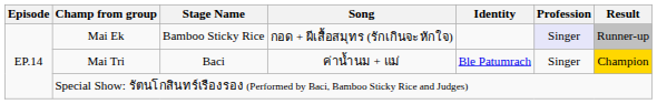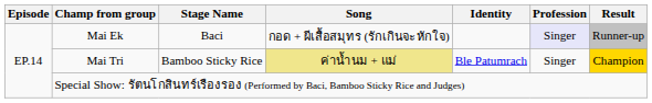Mai Ek | Stage Name: Bamboo Sticky Rice -> Baci
Mai Tri | Stage Name: Baci -> Bamboo Sticky Rice
Mai Tri | Song: no background -> khaki background
